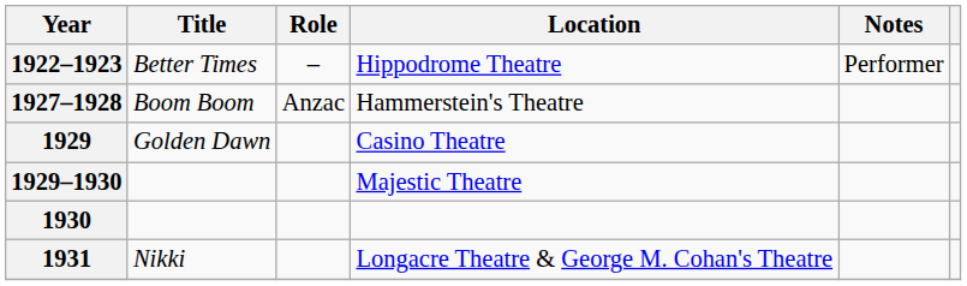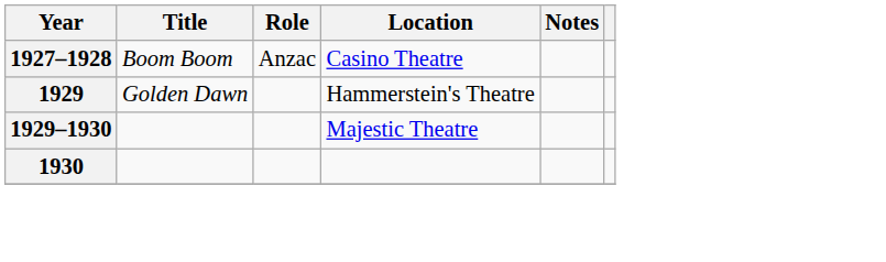- row: 1922–1923 | Better Times | – | Hippodrome Theatre | Performer
1927–1928 | Location: Hammerstein's Theatre -> Casino Theatre
1929 | Location: Casino Theatre -> Hammerstein's Theatre
- row: 1931 | Nikki | Longacre Theatre & George M. Cohan's Theatre
